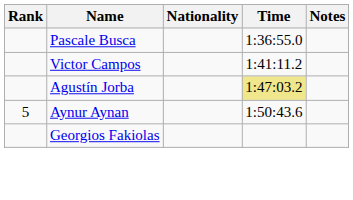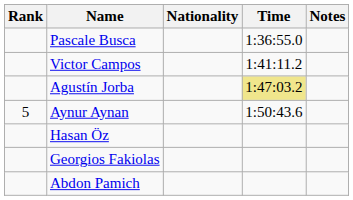+ row: Hasan Öz
+ row: Abdon Pamich
